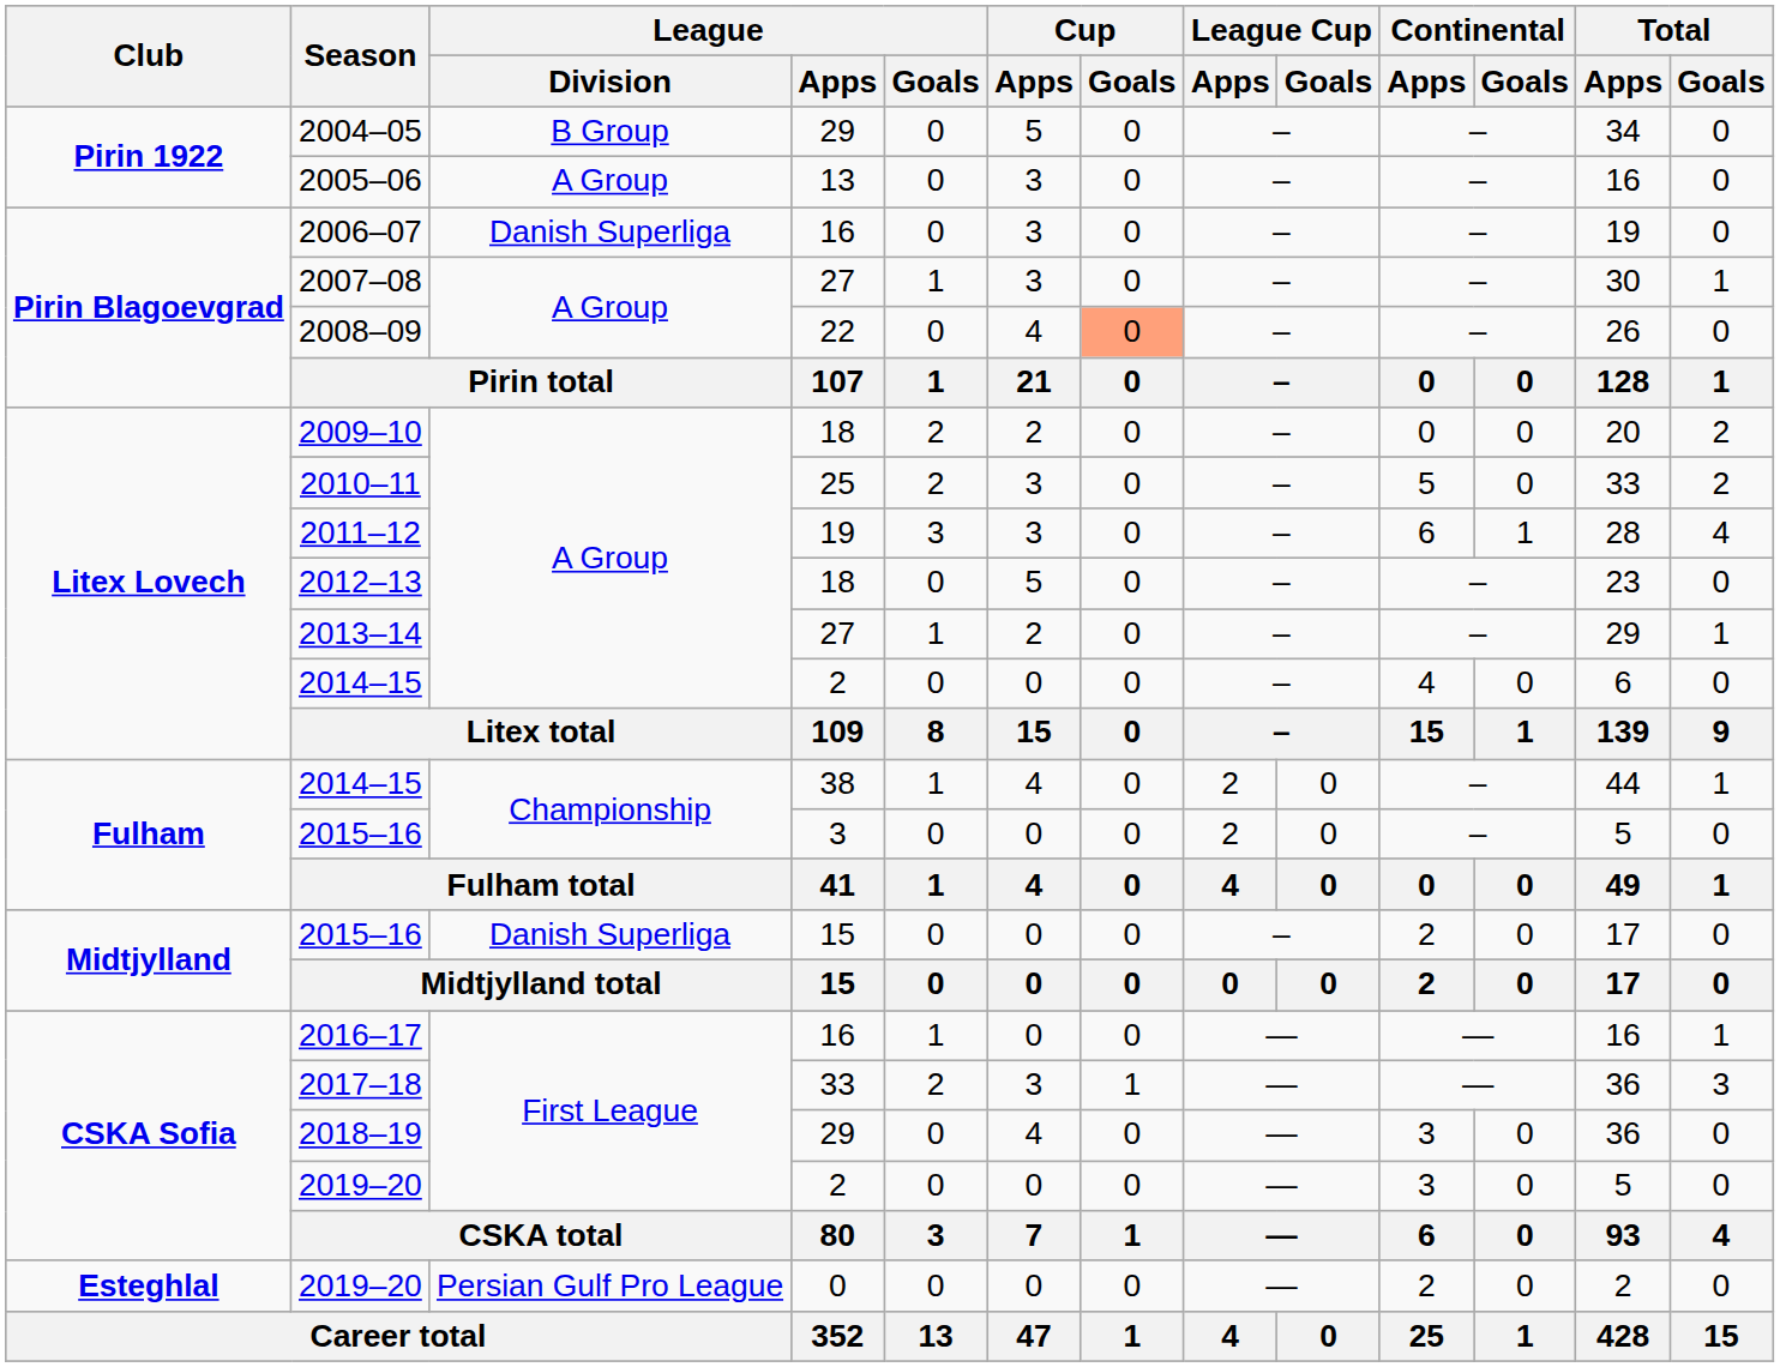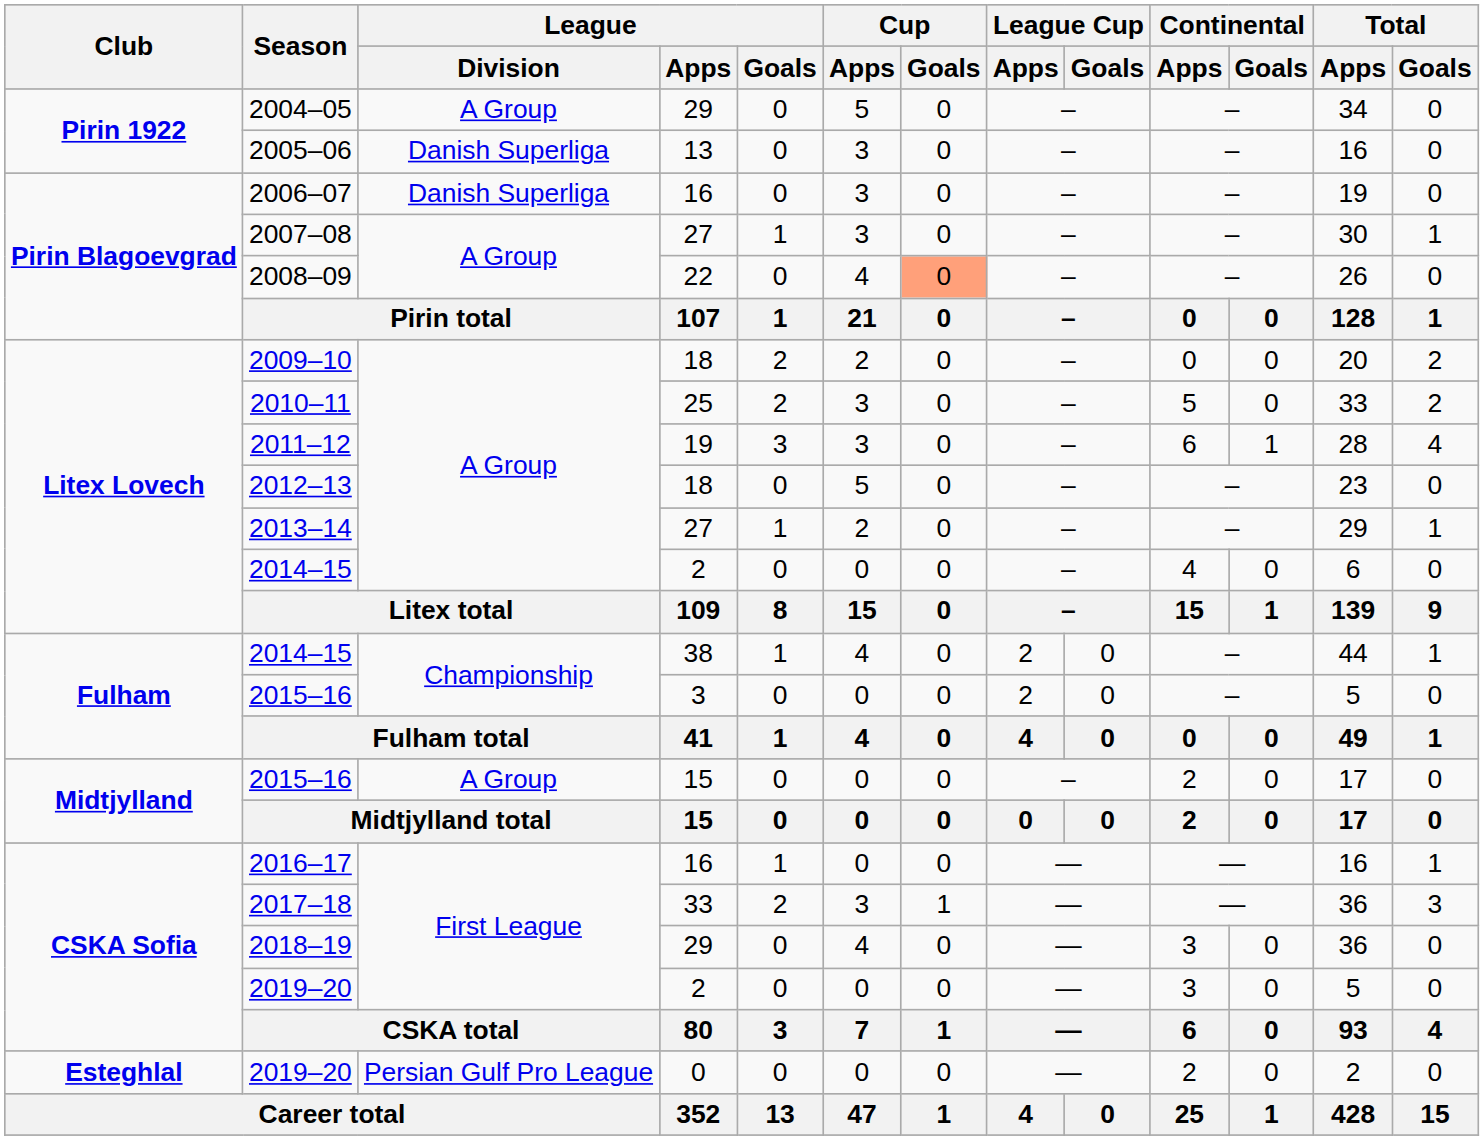2004–05 | League / Division: B Group -> A Group
2005–06 | League / Division: A Group -> Danish Superliga
2015–16 / 15 | League / Division: Danish Superliga -> A Group
